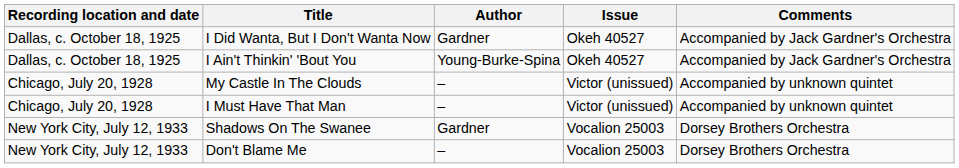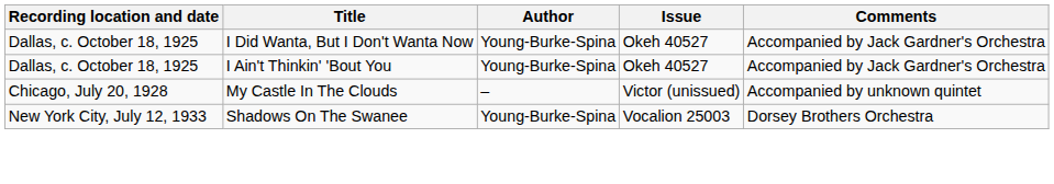I Did Wanta, But I Don't Wanta Now | Author: Gardner -> Young-Burke-Spina
- row: Chicago, July 20, 1928 | I Must Have That Man | – | Victor (unissued) | Accompanied by unknown quintet
Shadows On The Swanee | Author: Gardner -> Young-Burke-Spina
- row: New York City, July 12, 1933 | Don't Blame Me | – | Vocalion 25003 | Dorsey Brothers Orchestra
